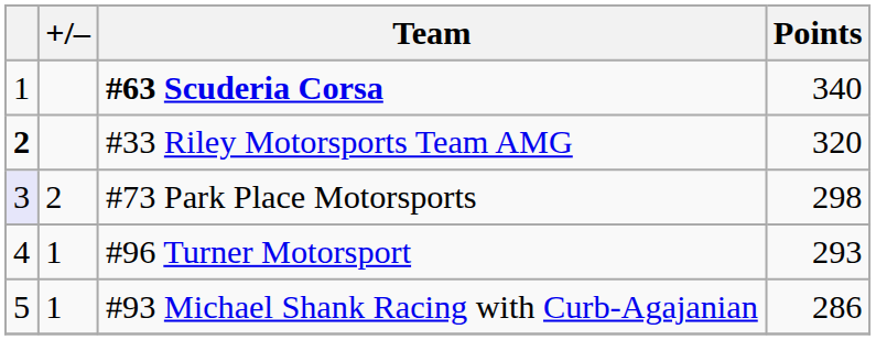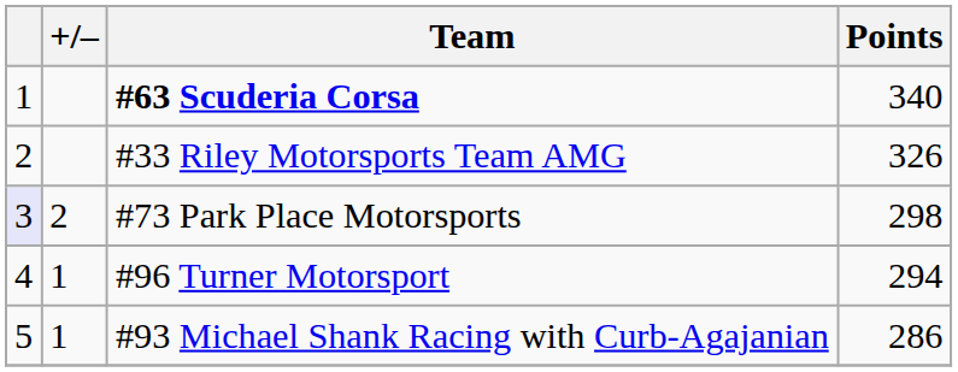#33 Riley Motorsports Team AMG | column 1: bold -> normal
#33 Riley Motorsports Team AMG | Points: 320 -> 326
#96 Turner Motorsport | Points: 293 -> 294
